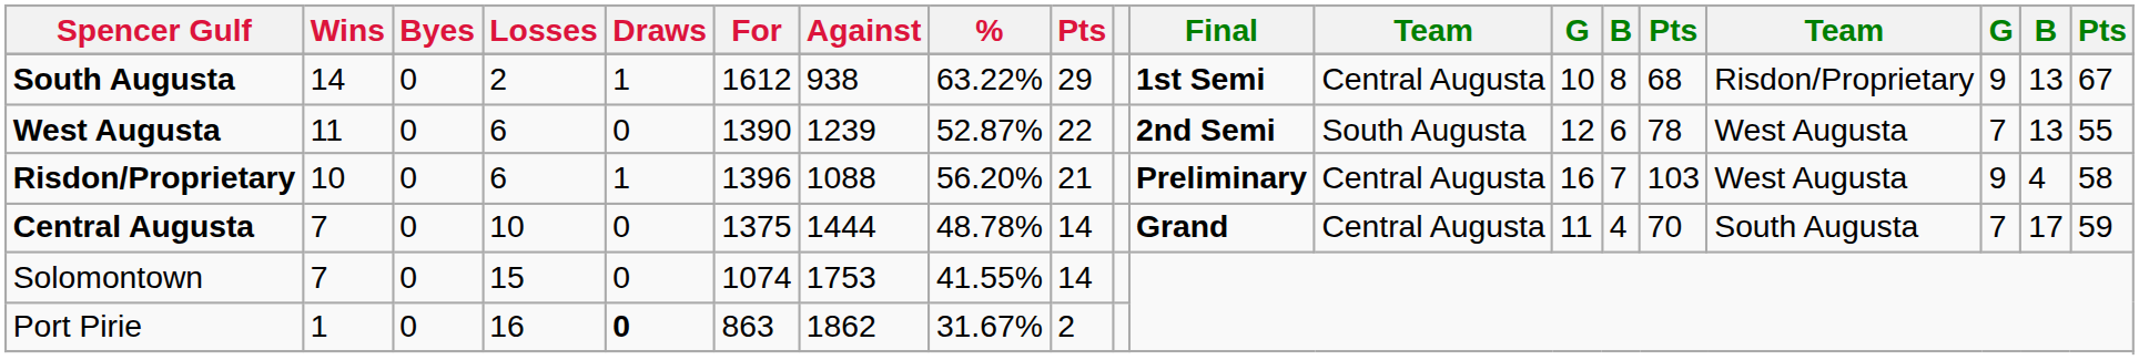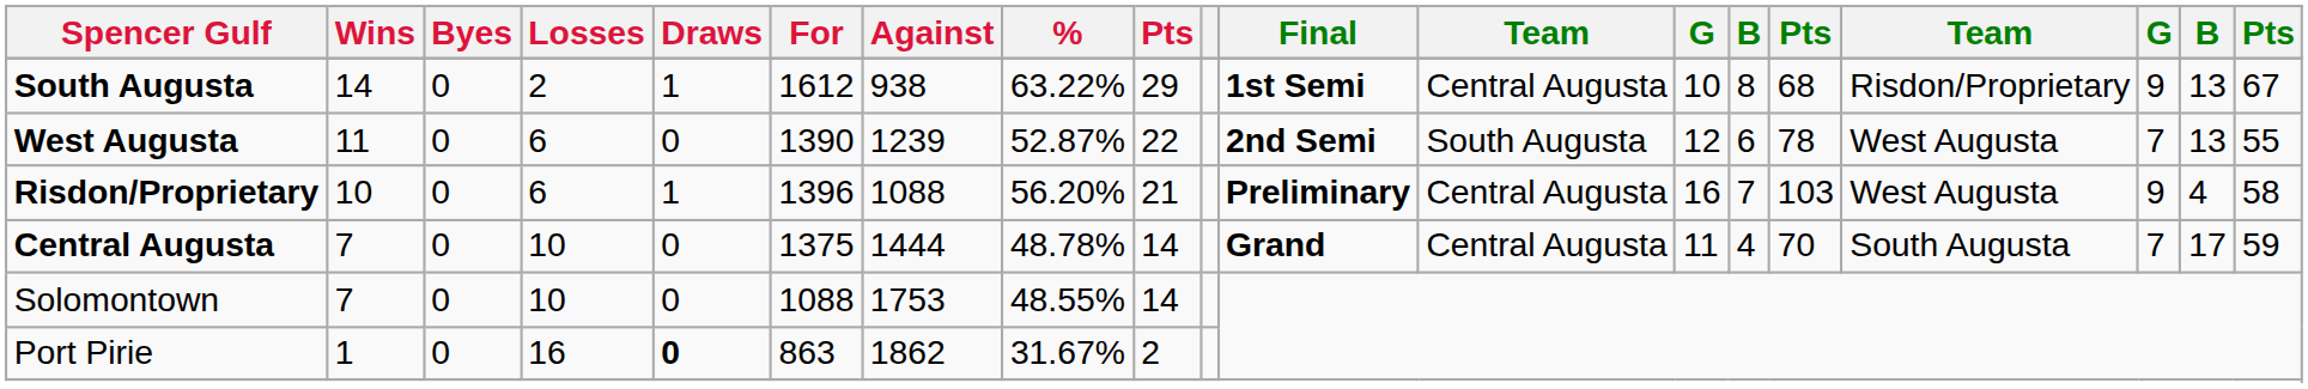Solomontown | Losses: 15 -> 10
Solomontown | For: 1074 -> 1088
Solomontown | %: 41.55% -> 48.55%
